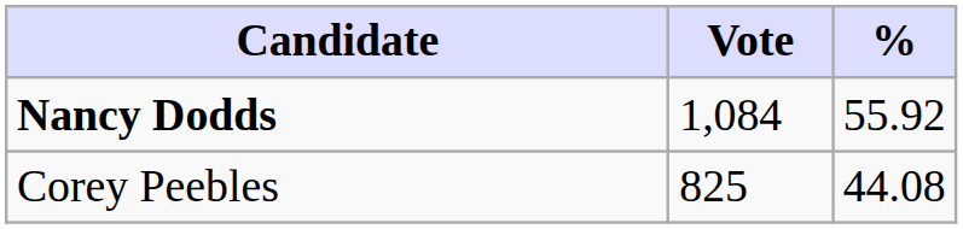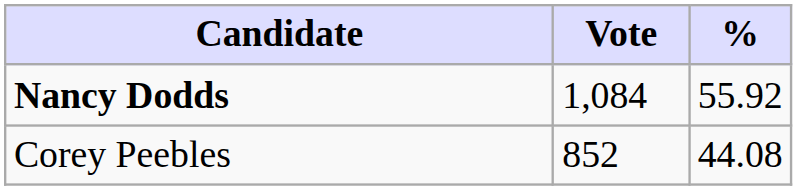Corey Peebles | Vote: 825 -> 852
